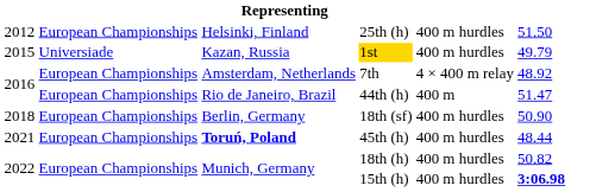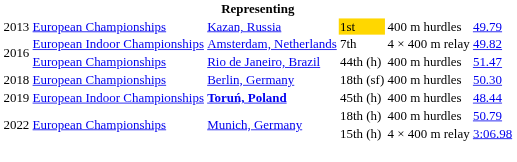- row: 2012 | European Championships | Helsinki, Finland | 25th (h) | 400 m hurdles | 51.50
1st | column 1: 2015 -> 2013
1st | column 2: Universiade -> European Championships
7th | column 2: European Championships -> European Indoor Championships
7th | column 6: 48.92 -> 49.82
44th (h) | column 5: 400 m -> 400 m hurdles
18th (sf) | column 6: 50.90 -> 50.30
45th (h) | column 1: 2021 -> 2019
45th (h) | column 2: European Championships -> European Indoor Championships
18th (h) | column 6: 50.82 -> 50.79
15th (h) | column 5: 400 m hurdles -> 4 × 400 m relay
15th (h) | column 6: bold -> normal
